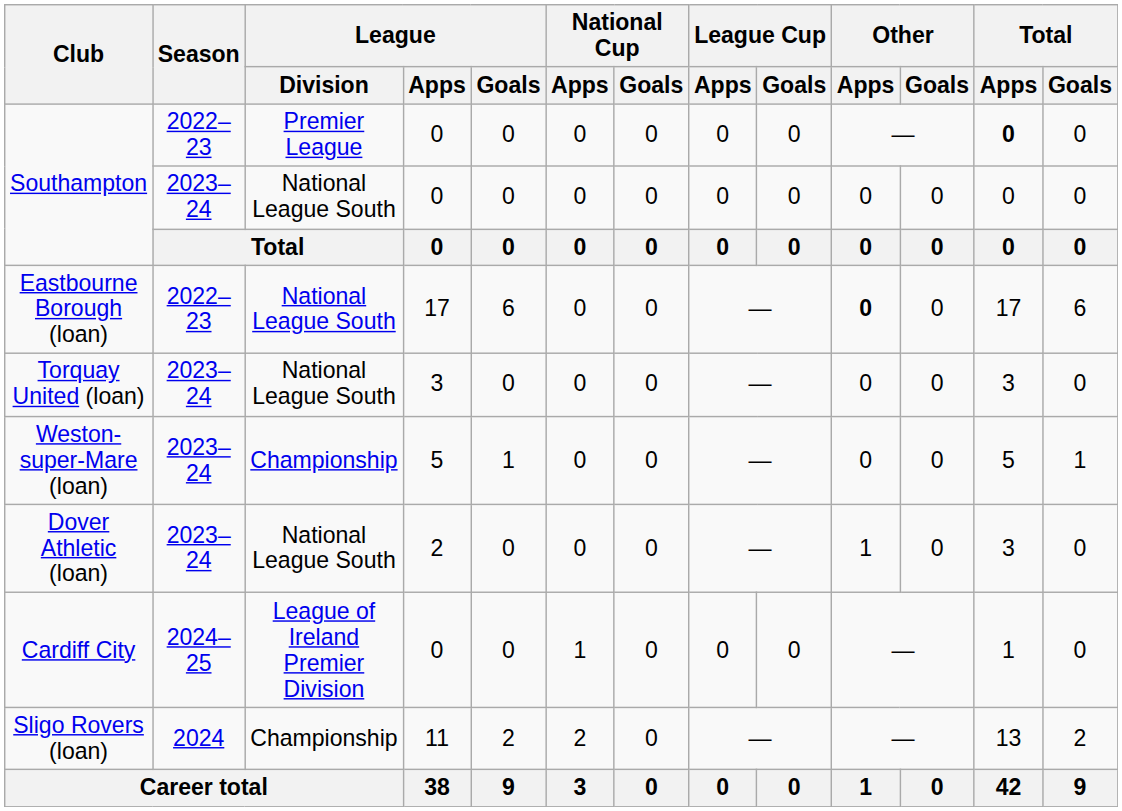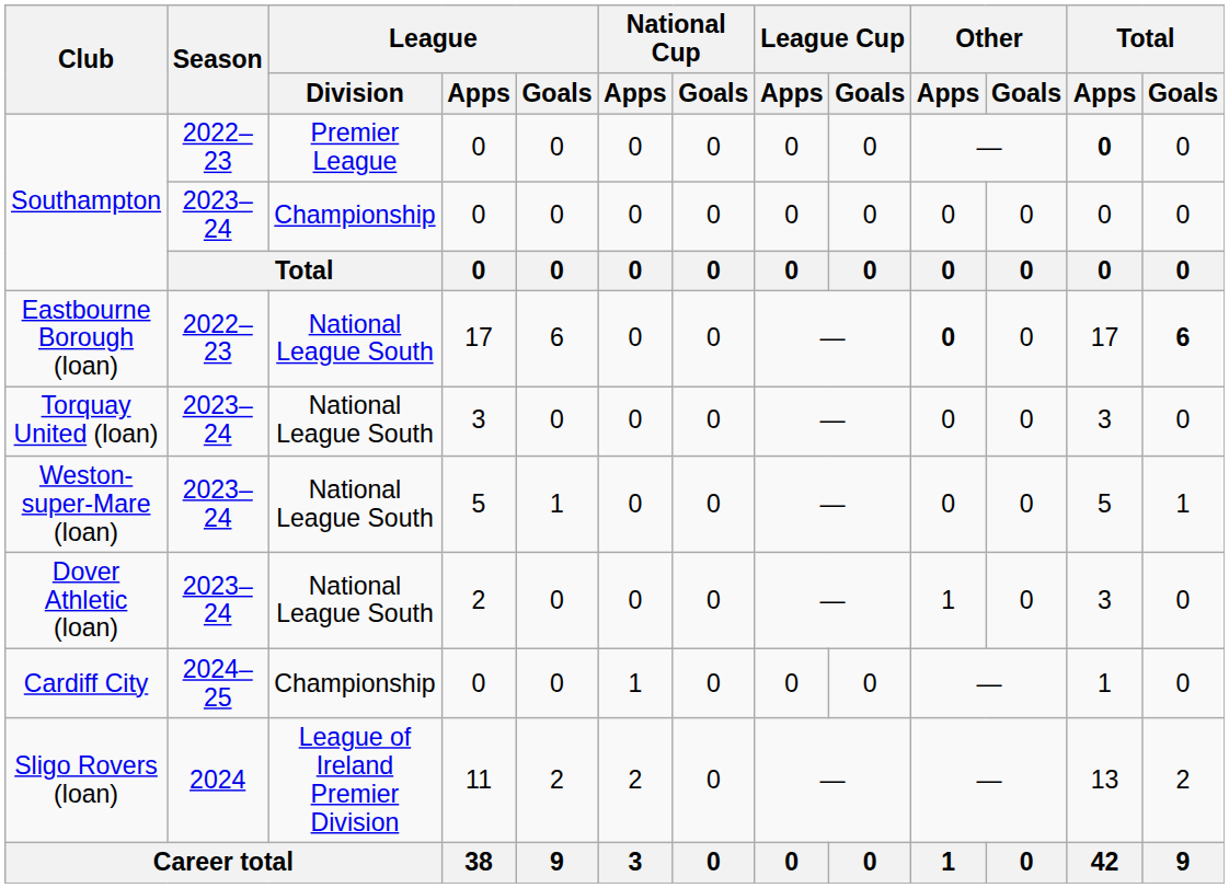Southampton / 2023–24 | League / Division: National League South -> Championship
Eastbourne Borough (loan) | Total / Goals: normal -> bold
Weston-super-Mare (loan) | League / Division: Championship -> National League South
Cardiff City | League / Division: League of Ireland Premier Division -> Championship
Sligo Rovers (loan) | League / Division: Championship -> League of Ireland Premier Division
